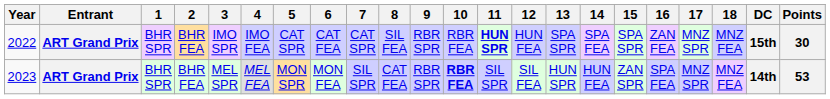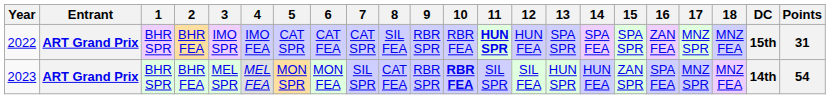2022 | Points: 30 -> 31
2023 | Points: 53 -> 54
